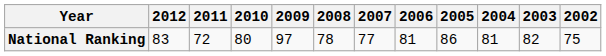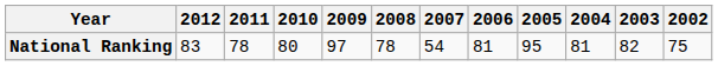National Ranking | 2011: 72 -> 78
National Ranking | 2007: 77 -> 54
National Ranking | 2005: 86 -> 95
